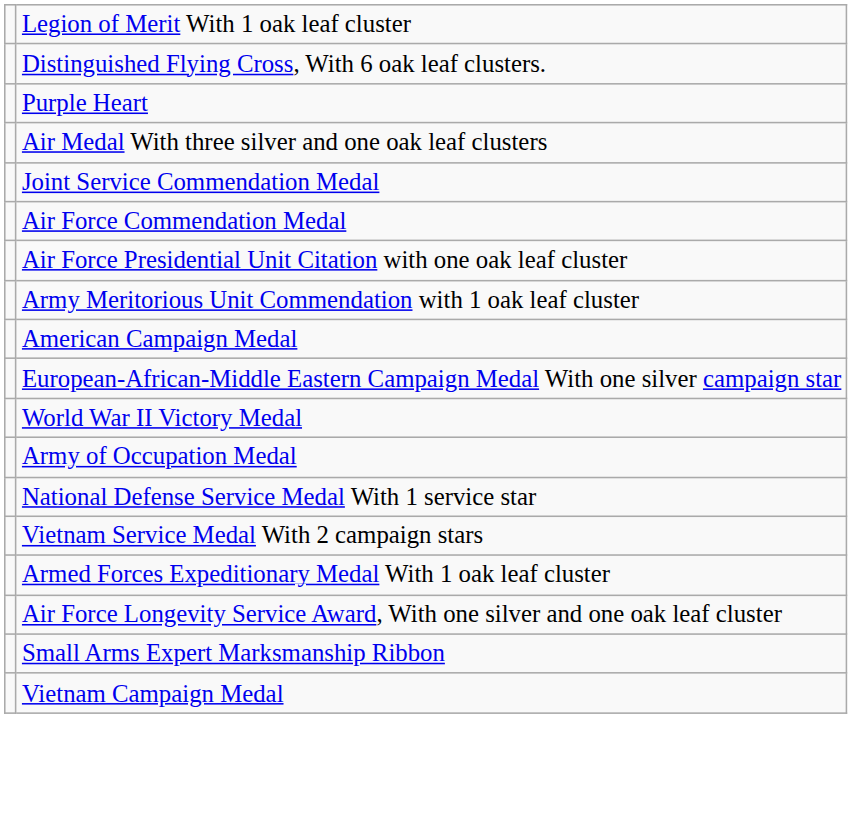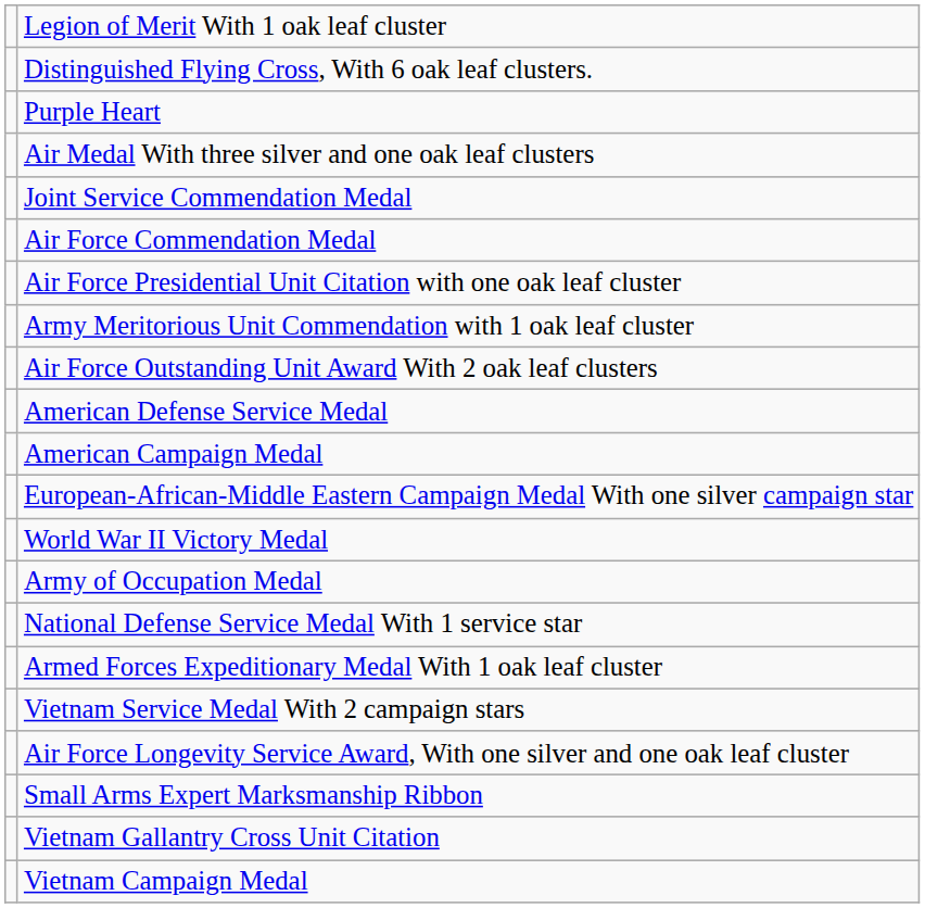+ row: Air Force Outstanding Unit Award With 2 oak leaf clusters
+ row: American Defense Service Medal
rows swapped: Armed Forces Expeditionary Medal With 1 oak leaf cluster <-> Vietnam Service Medal With 2 campaign stars
+ row: Vietnam Gallantry Cross Unit Citation
